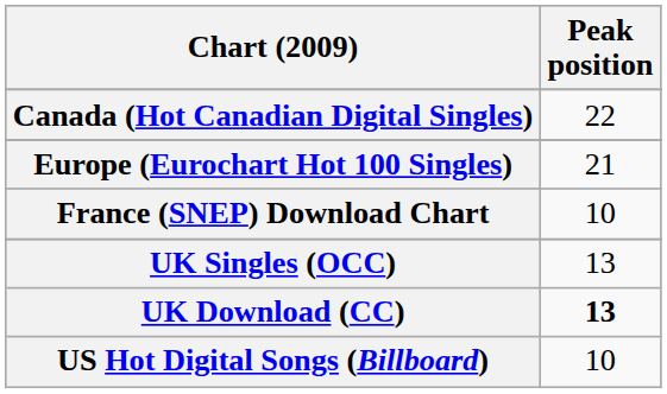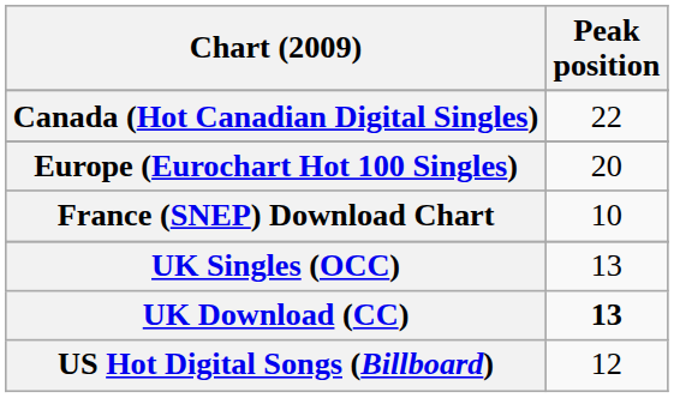Europe (Eurochart Hot 100 Singles) | Peak position: 21 -> 20
US Hot Digital Songs (Billboard) | Peak position: 10 -> 12
